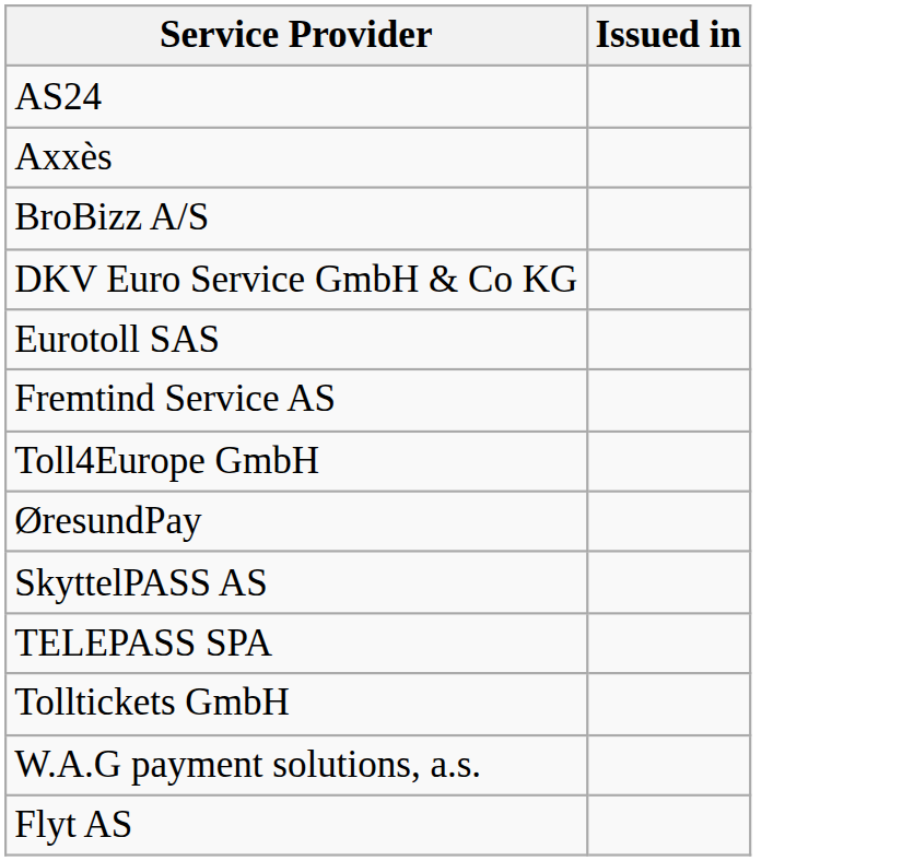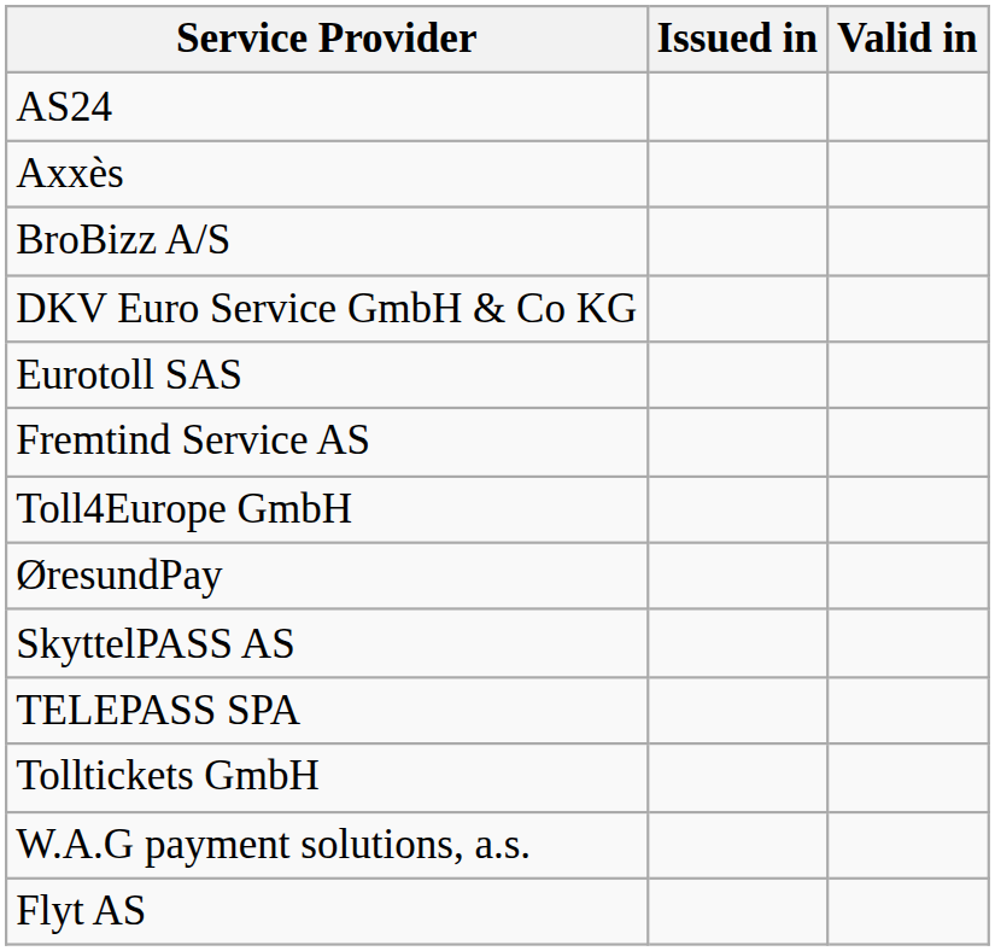+ column: Valid in
